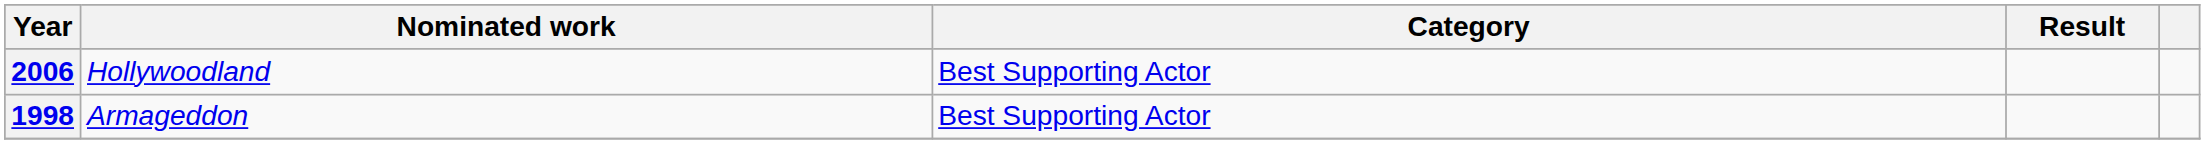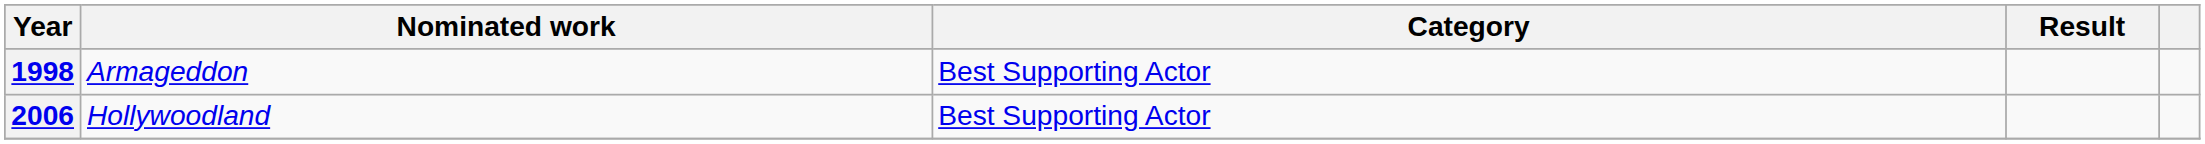rows swapped: 1998 <-> 2006
